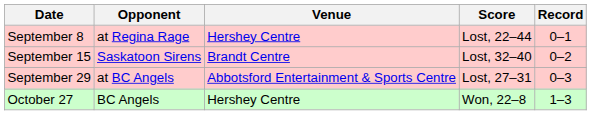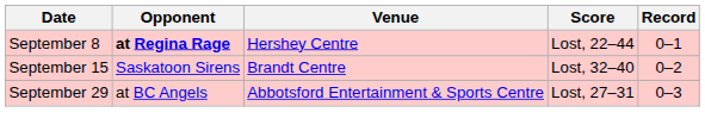September 8 | Opponent: normal -> bold
- row: October 27 | BC Angels | Hershey Centre | Won, 22–8 | 1–3
